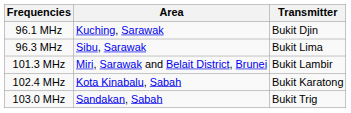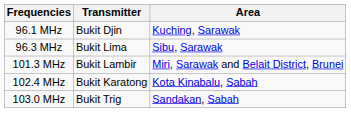columns swapped: Area <-> Transmitter
